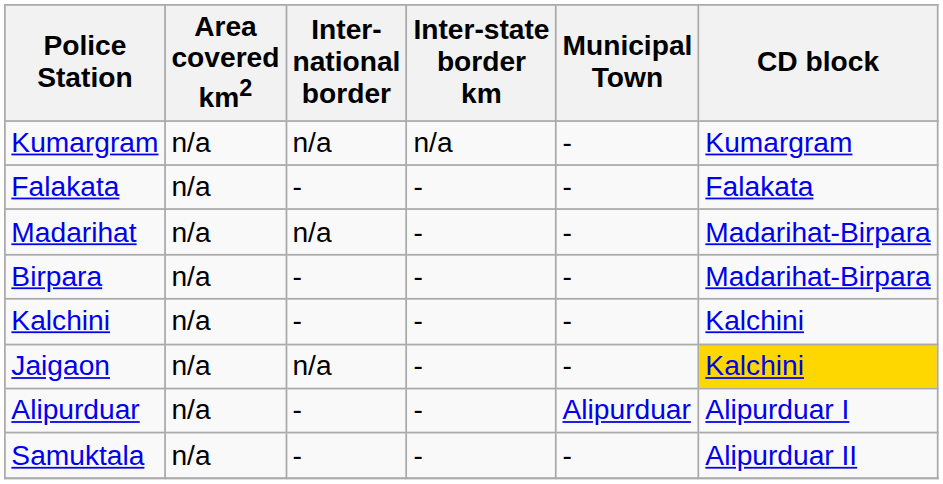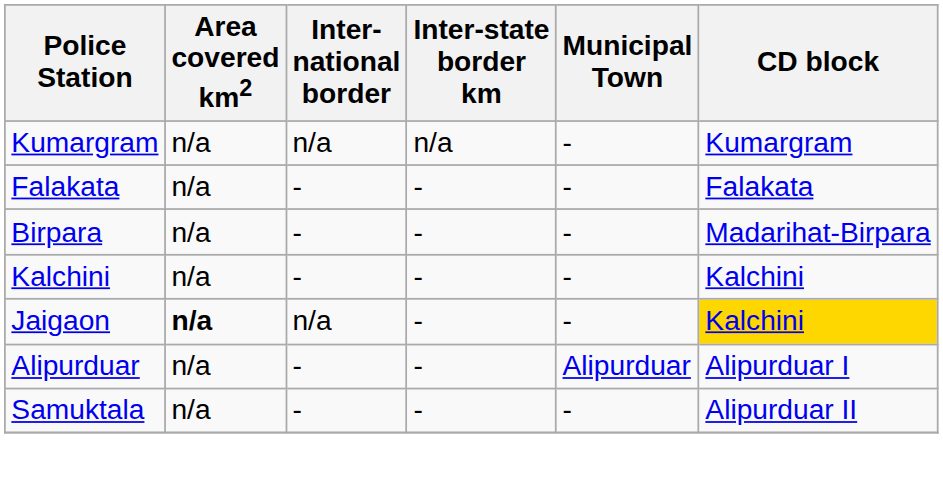- row: Madarihat | n/a | n/a | - | - | Madarihat-Birpara
Jaigaon | Area covered km2: normal -> bold
